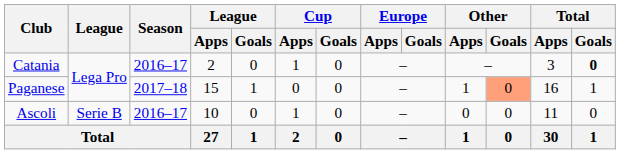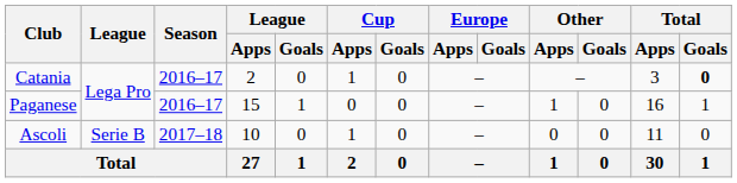Paganese | Season: 2017–18 -> 2016–17
Paganese | Other / Goals: lightsalmon background -> no background
Ascoli | Season: 2016–17 -> 2017–18
